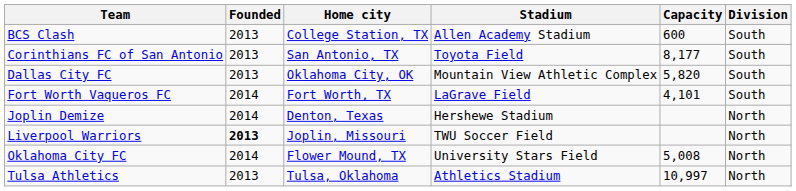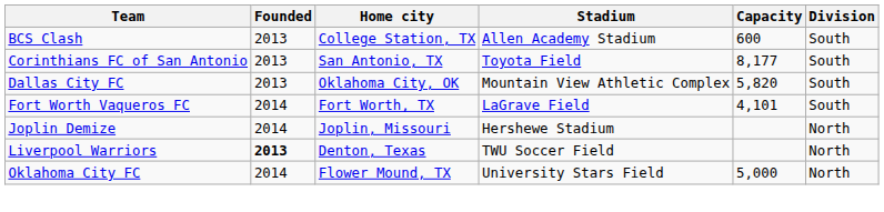Joplin Demize | Home city: Denton, Texas -> Joplin, Missouri
Liverpool Warriors | Home city: Joplin, Missouri -> Denton, Texas
Oklahoma City FC | Capacity: 5,008 -> 5,000
- row: Tulsa Athletics | 2013 | Tulsa, Oklahoma | Athletics Stadium | 10,997 | North
